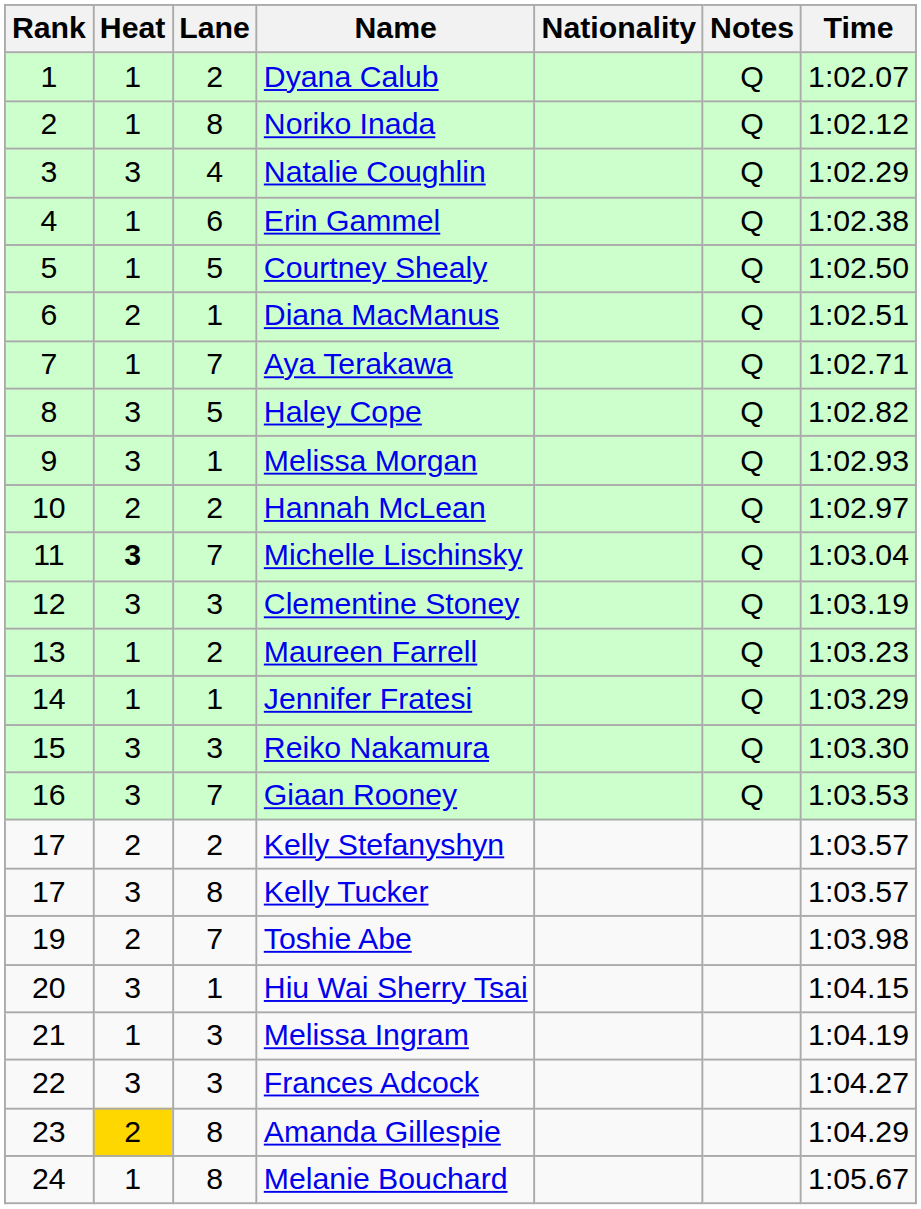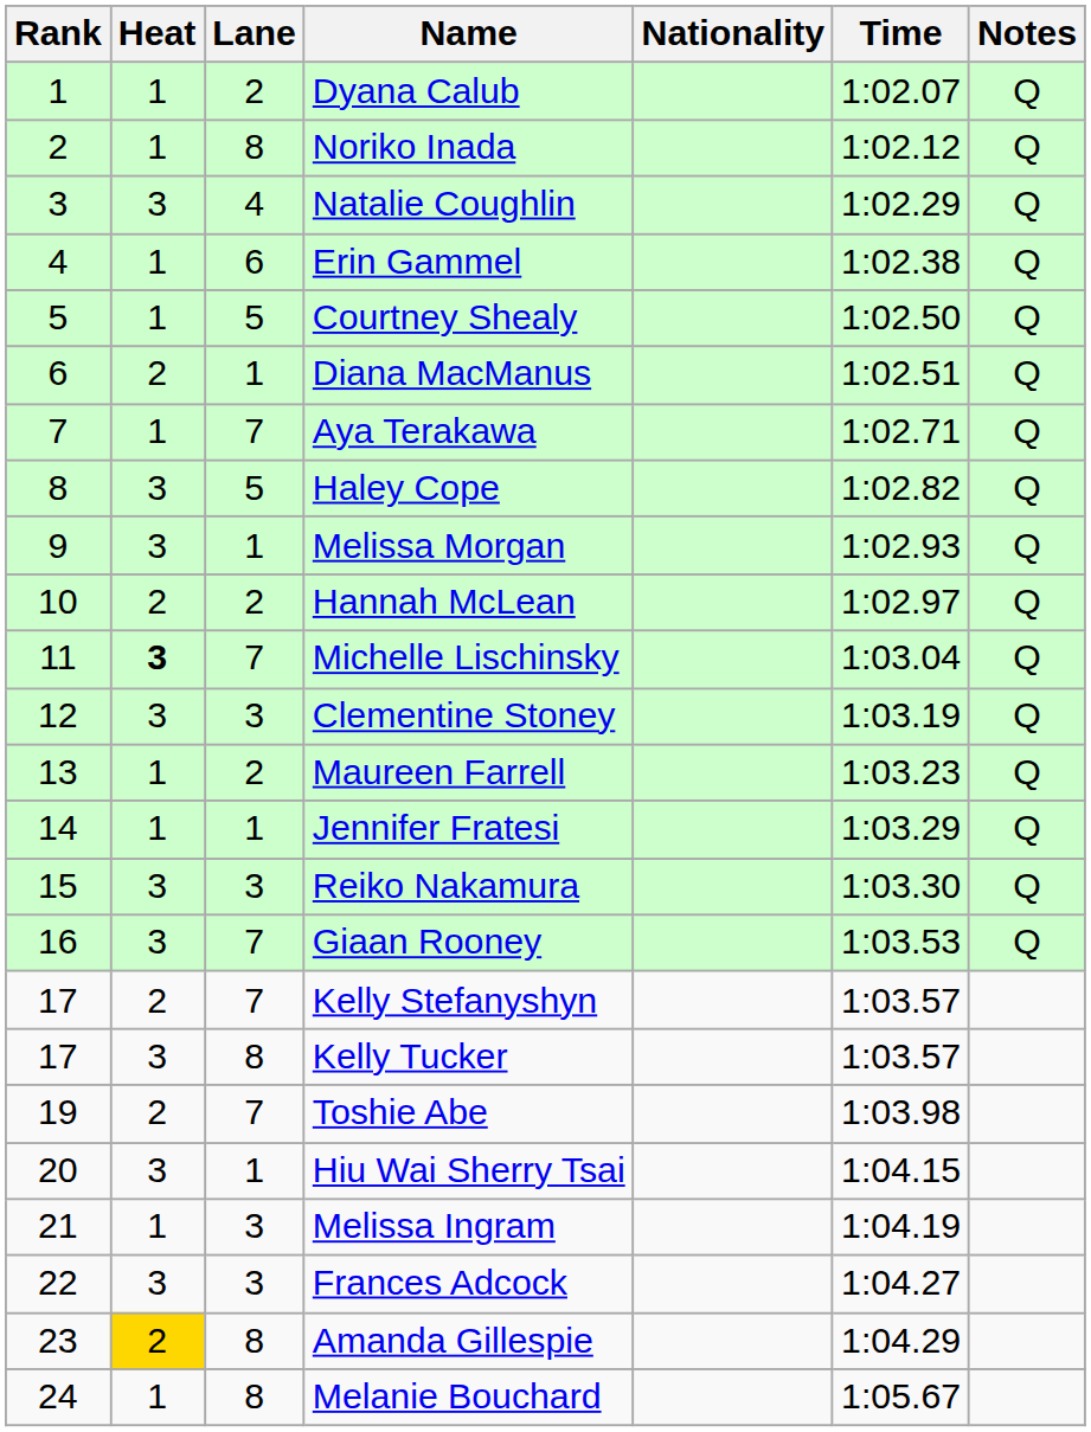columns swapped: Time <-> Notes
Kelly Stefanyshyn | Lane: 2 -> 7
